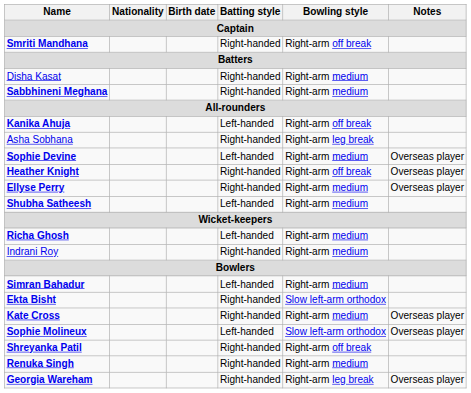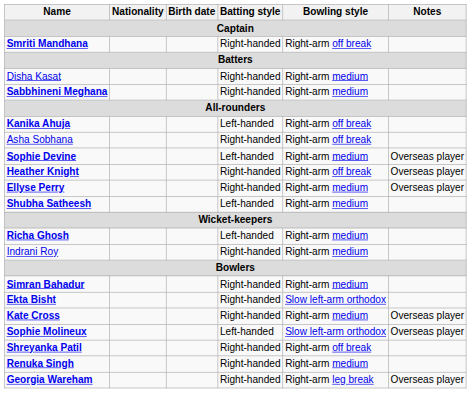Asha Sobhana | Bowling style: Right-arm leg break -> Right-arm off break
Simran Bahadur | Batting style: Left-handed -> Right-handed
